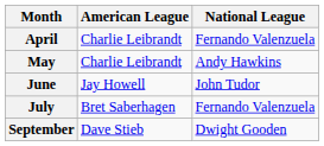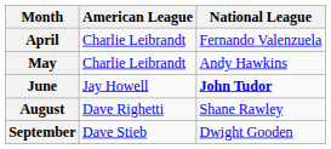June | National League: normal -> bold
- row: July | Bret Saberhagen | Fernando Valenzuela
+ row: August | Dave Righetti | Shane Rawley
